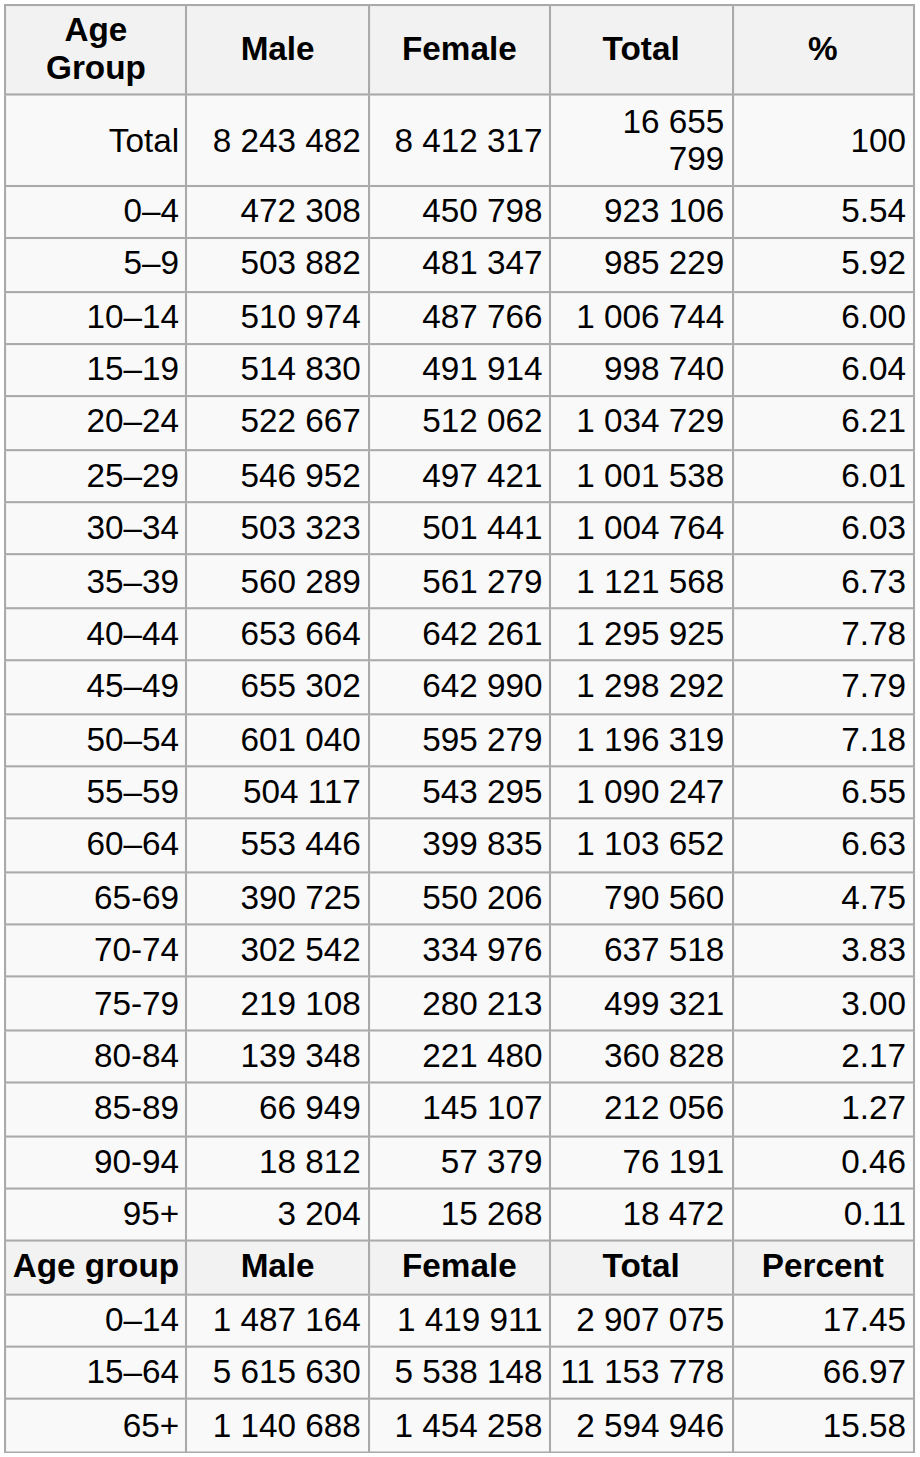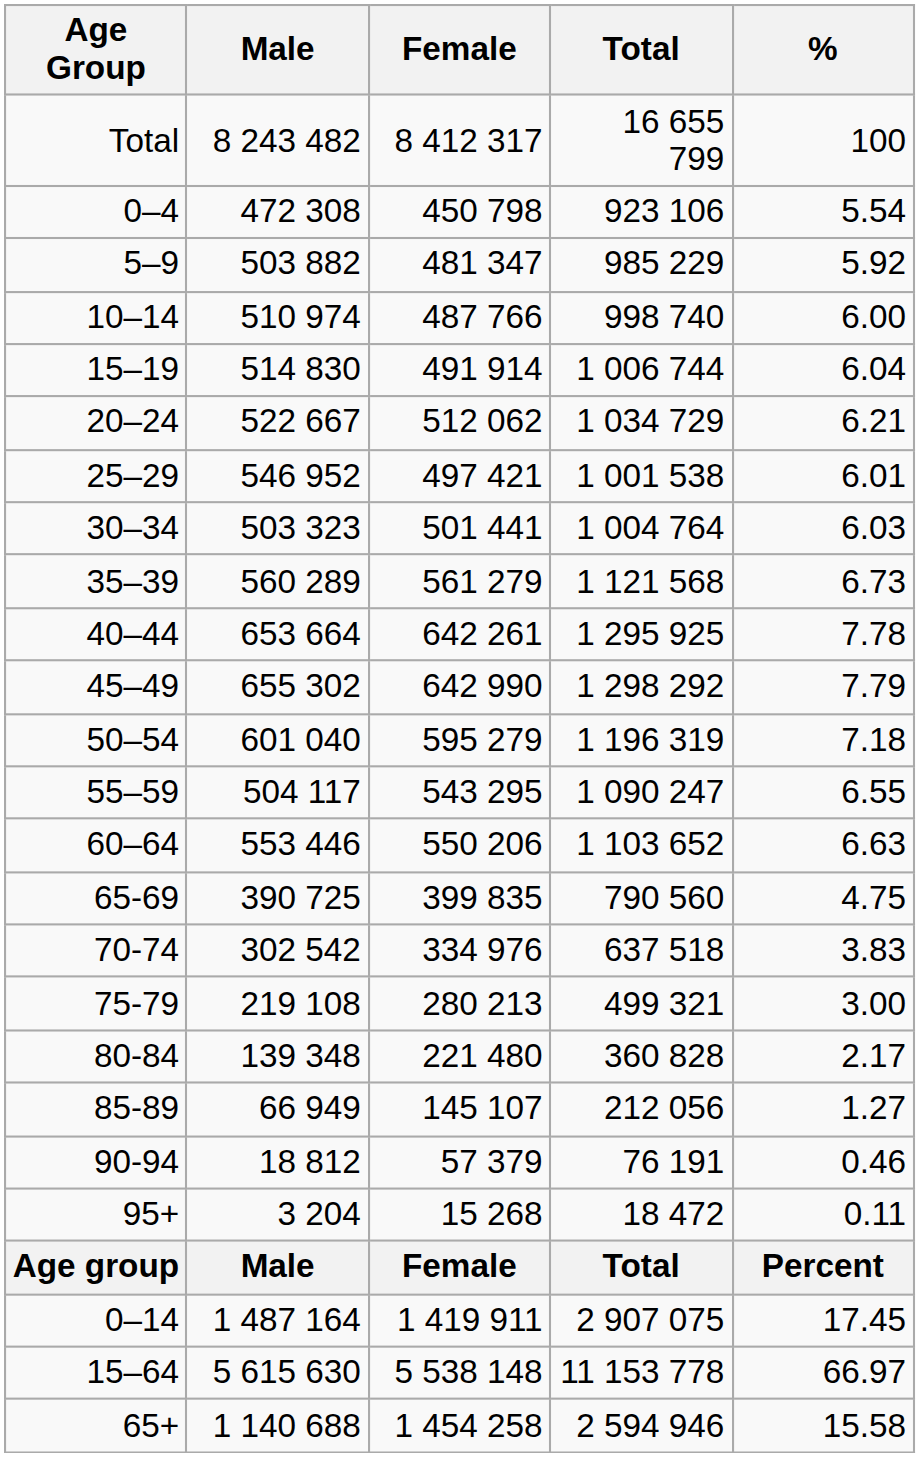10–14 | Total: 1 006 744 -> 998 740
15–19 | Total: 998 740 -> 1 006 744
60–64 | Female: 399 835 -> 550 206
65-69 | Female: 550 206 -> 399 835
